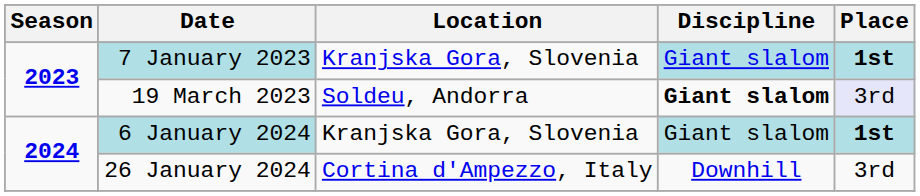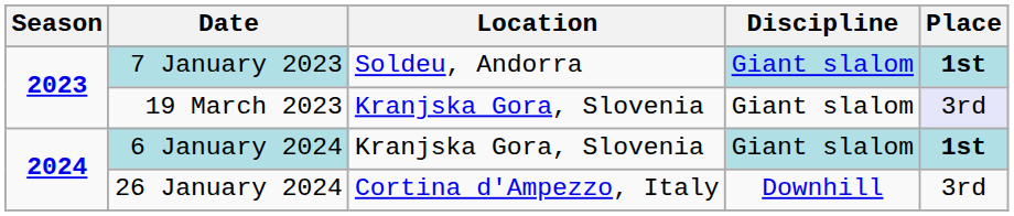7 January 2023 | Location: Kranjska Gora, Slovenia -> Soldeu, Andorra
19 March 2023 | Location: Soldeu, Andorra -> Kranjska Gora, Slovenia
19 March 2023 | Discipline: bold -> normal
